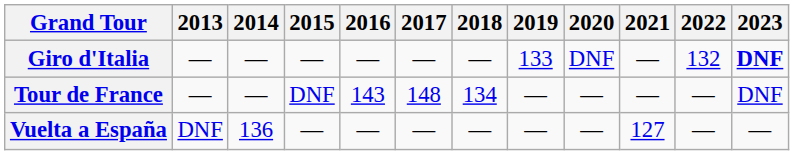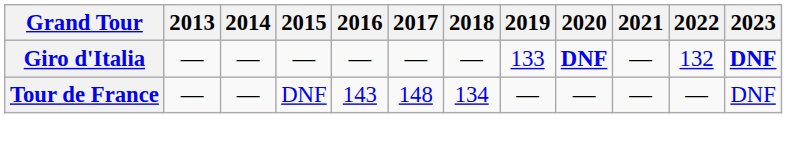Giro d'Italia | 2020: normal -> bold
- row: Vuelta a España | DNF | 136 | — | — | — | — | — | — | 127 | — | —
